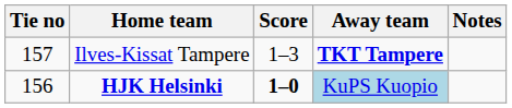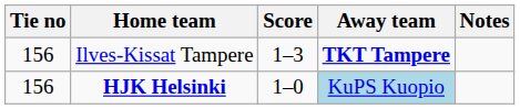Ilves-Kissat Tampere | Tie no: 157 -> 156
HJK Helsinki | Score: bold -> normal
